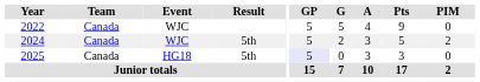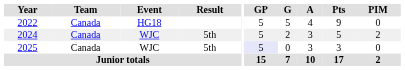2022 | Event: WJC -> HG18
2025 | Event: HG18 -> WJC
